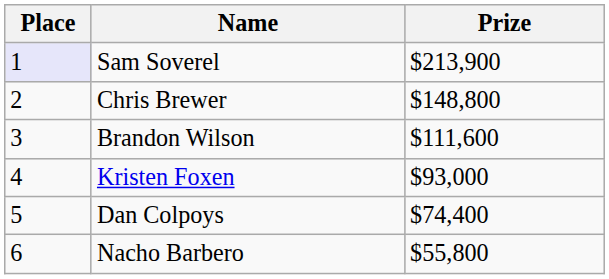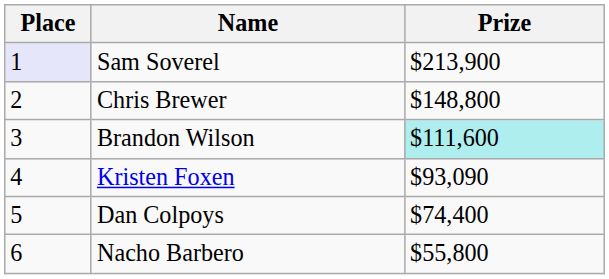Brandon Wilson | Prize: no background -> paleturquoise background
Kristen Foxen | Prize: $93,000 -> $93,090
